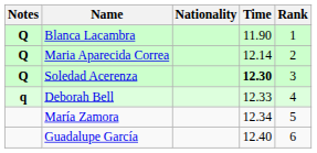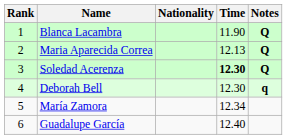columns swapped: Rank <-> Notes
Maria Aparecida Correa | Time: 12.14 -> 12.13
Deborah Bell | Time: 12.33 -> 12.30
